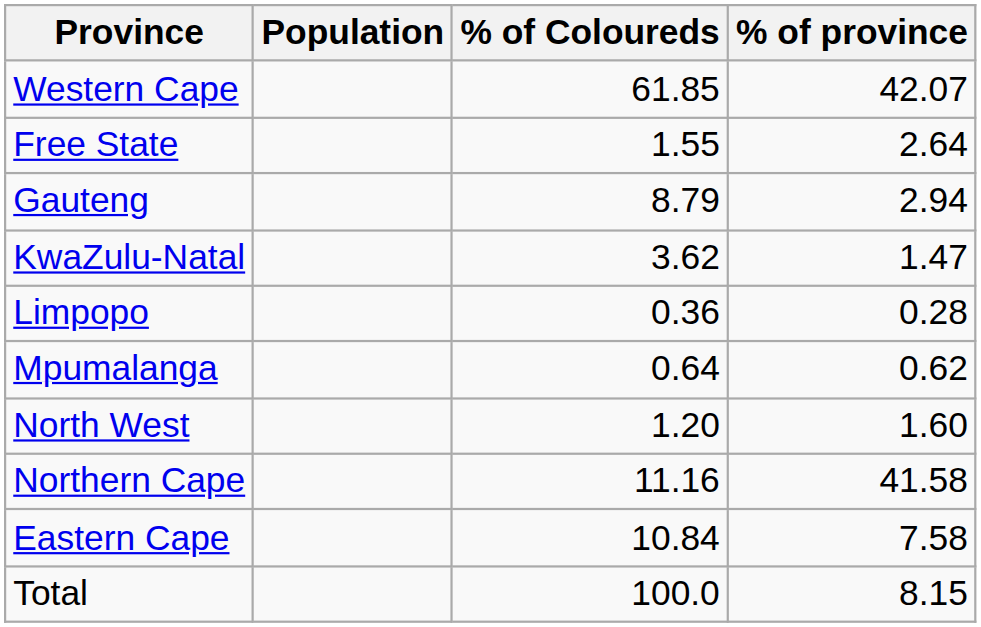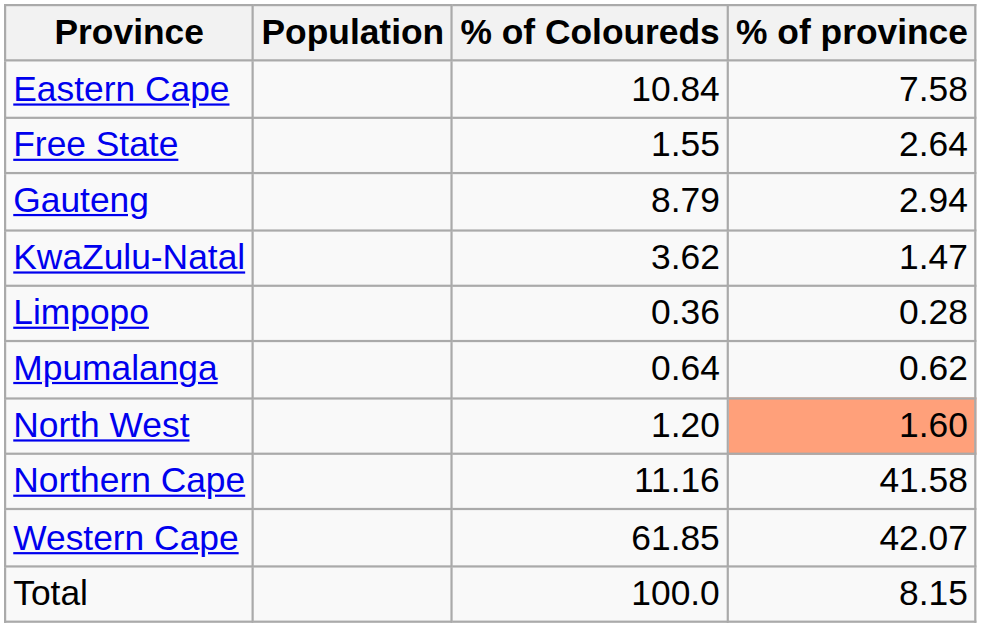rows swapped: Eastern Cape <-> Western Cape
North West | % of province: no background -> lightsalmon background
